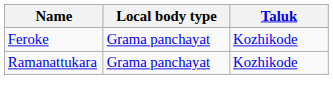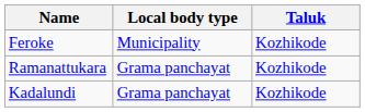Feroke | Local body type: Grama panchayat -> Municipality
+ row: Kadalundi | Grama panchayat | Kozhikode
